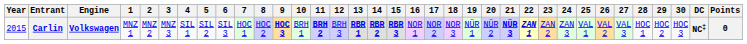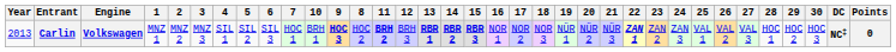columns swapped: 8 <-> 10
Carlin | Year: 2015 -> 2013
Carlin | 21: bold -> normal
